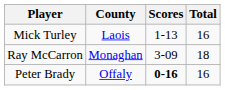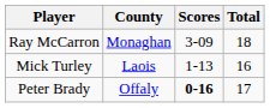rows swapped: Ray McCarron <-> Mick Turley
Peter Brady | Total: 16 -> 17
